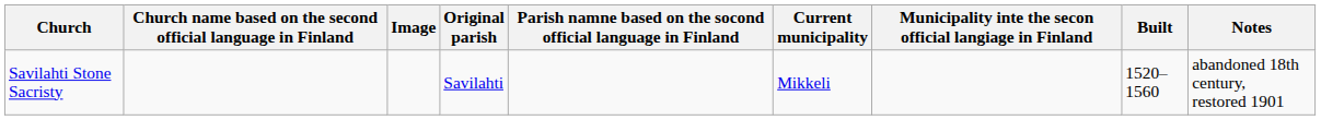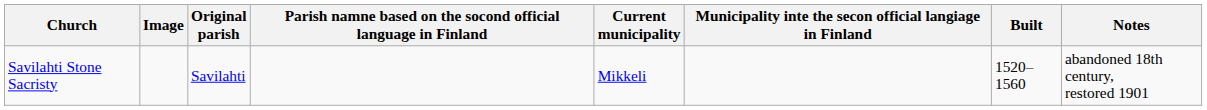- column: Church name based on the second official language in Finland
